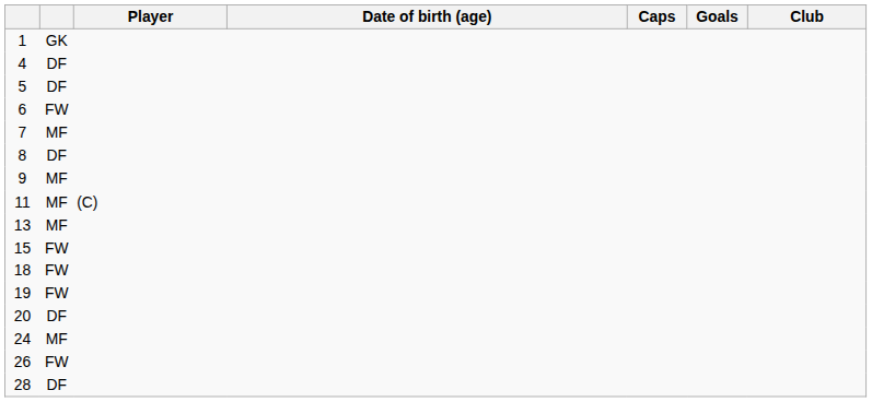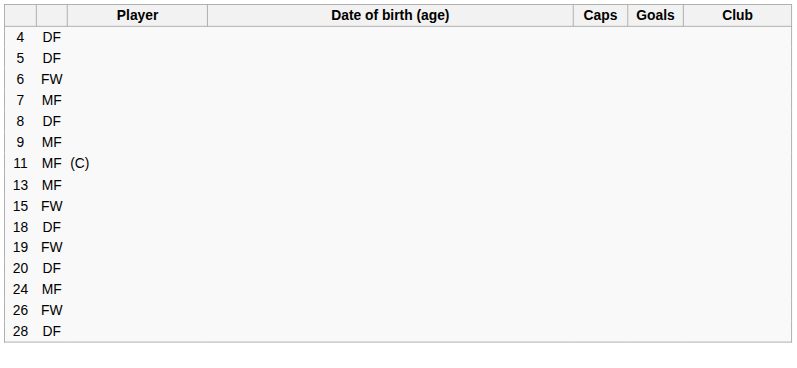- row: 1 | GK
18 | column 2: FW -> DF
